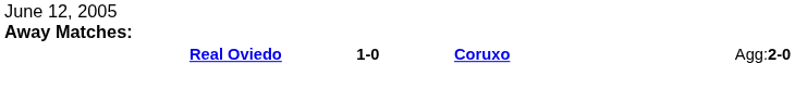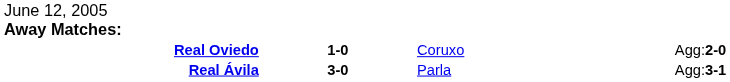Real Oviedo | column 3: bold -> normal
+ row: Real Ávila | 3-0 | Parla | Agg:3-1
